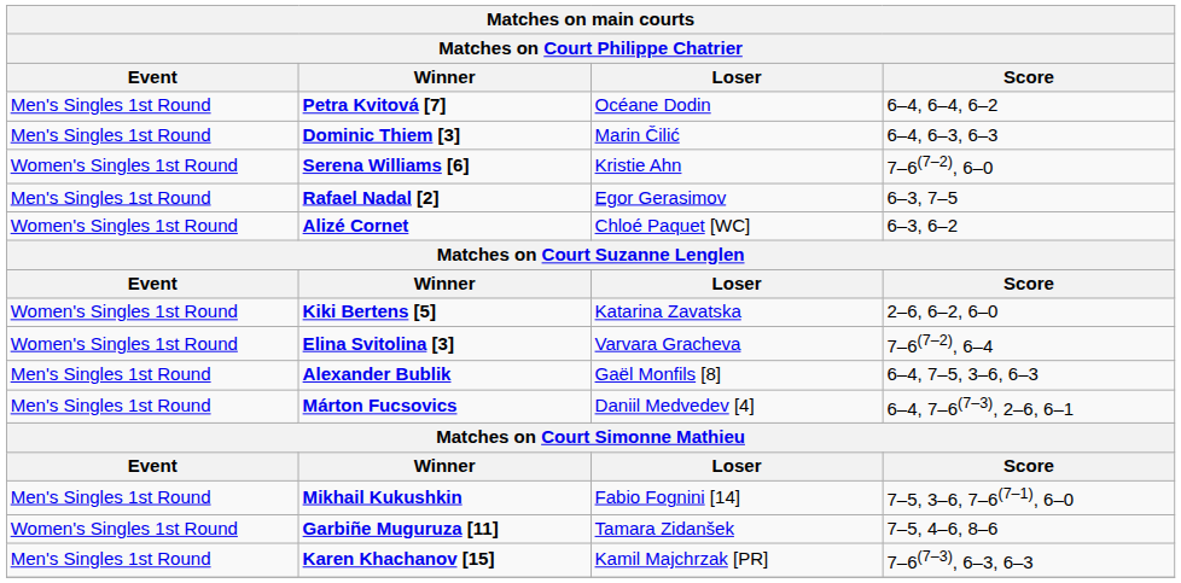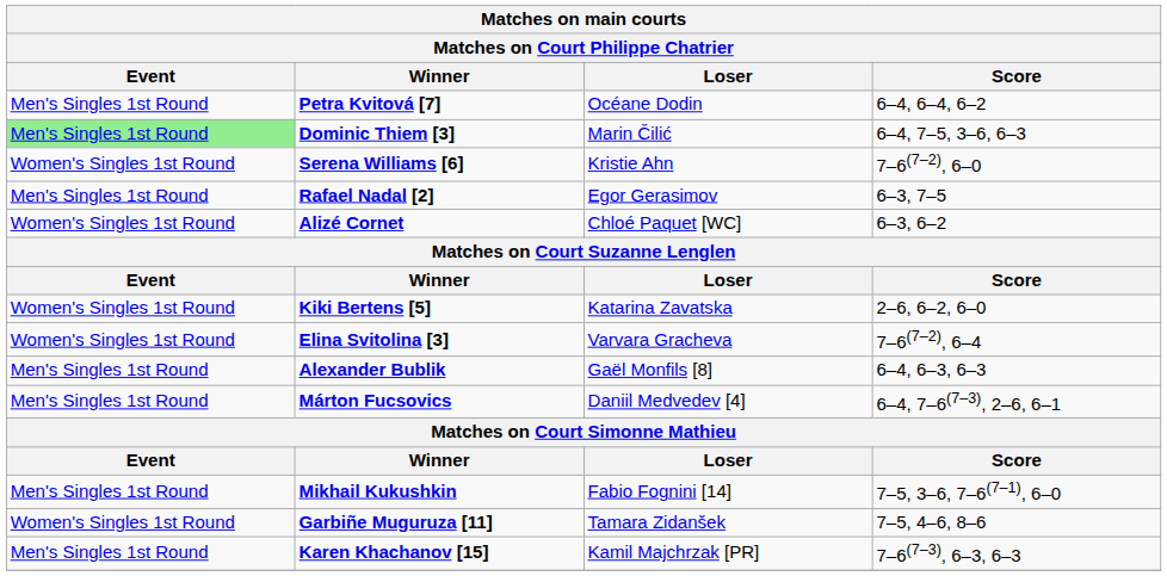Dominic Thiem [3] | Event: no background -> lightgreen background
Dominic Thiem [3] | Score: 6–4, 6–3, 6–3 -> 6–4, 7–5, 3–6, 6–3
Alexander Bublik | Score: 6–4, 7–5, 3–6, 6–3 -> 6–4, 6–3, 6–3
